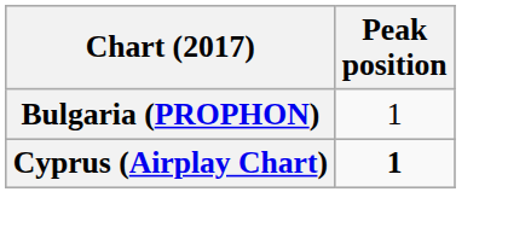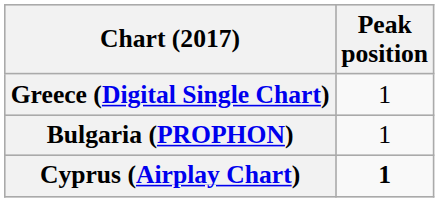+ row: Greece (Digital Single Chart) | 1
